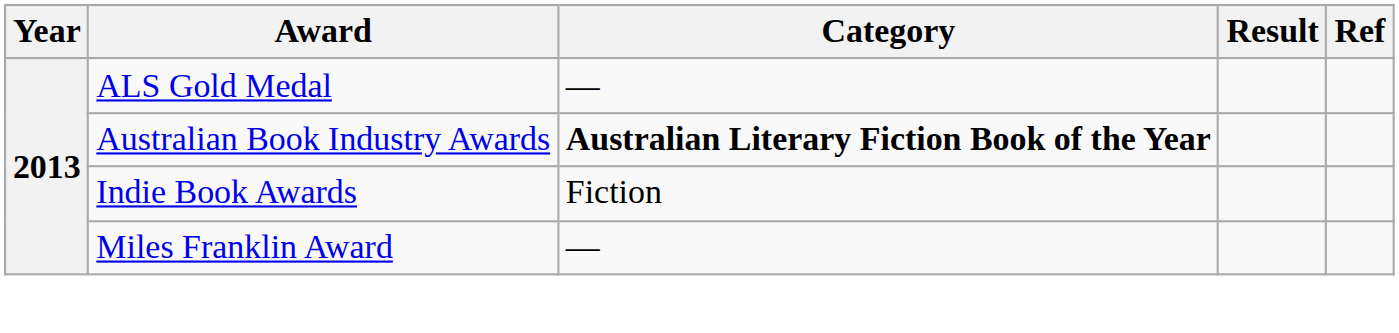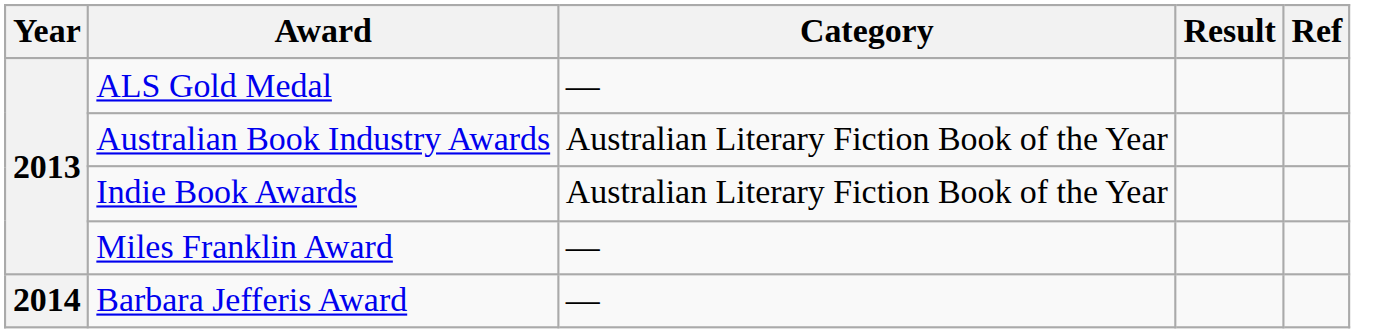Australian Book Industry Awards | Category: bold -> normal
Indie Book Awards | Category: Fiction -> Australian Literary Fiction Book of the Year
+ row: 2014 | Barbara Jefferis Award | —
